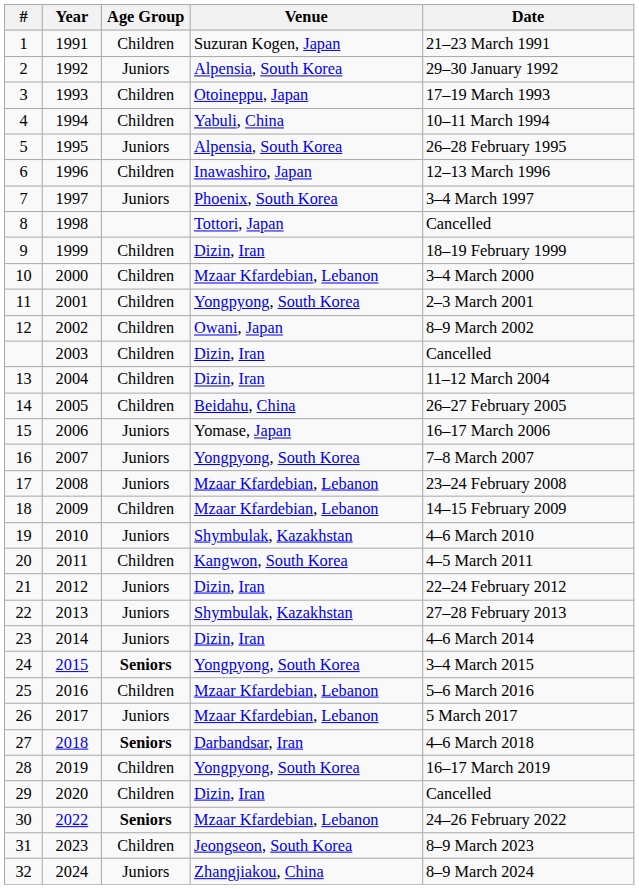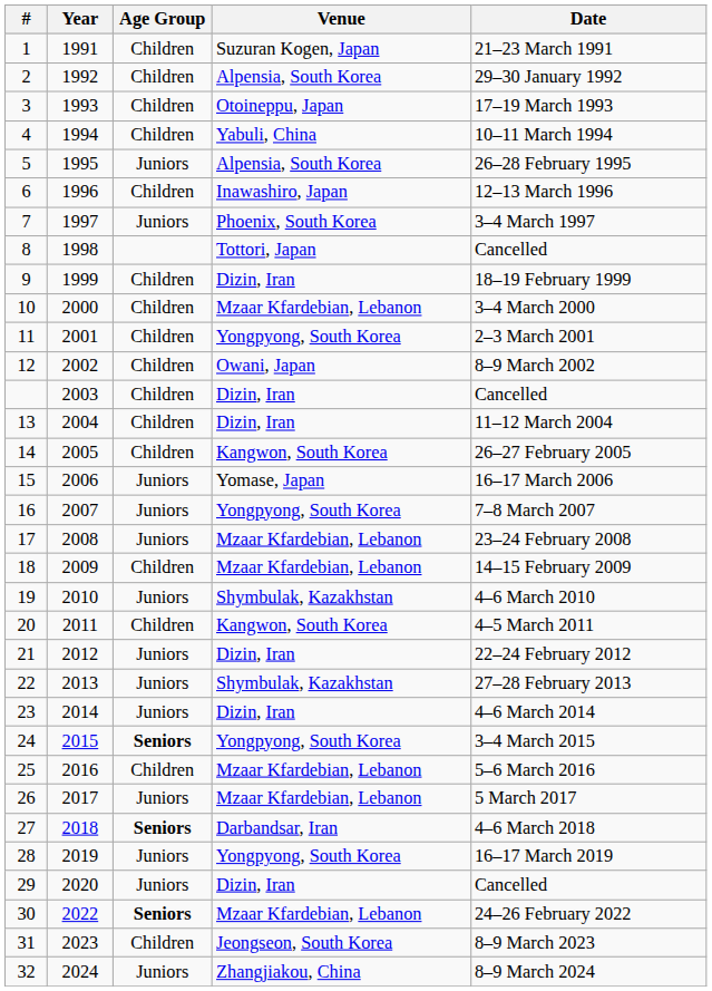2 | Age Group: Juniors -> Children
14 | Venue: Beidahu, China -> Kangwon, South Korea
28 | Age Group: Children -> Juniors
29 | Age Group: Children -> Juniors
